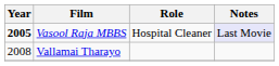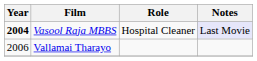Vasool Raja MBBS | Year: 2005 -> 2004
Vallamai Tharayo | Year: 2008 -> 2006
